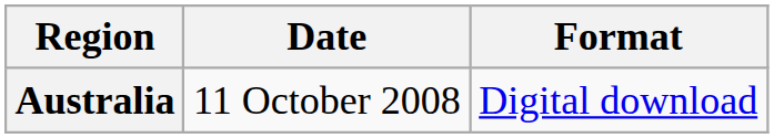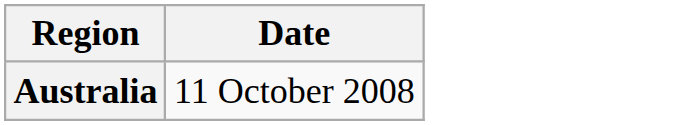- column: Format | Digital download
